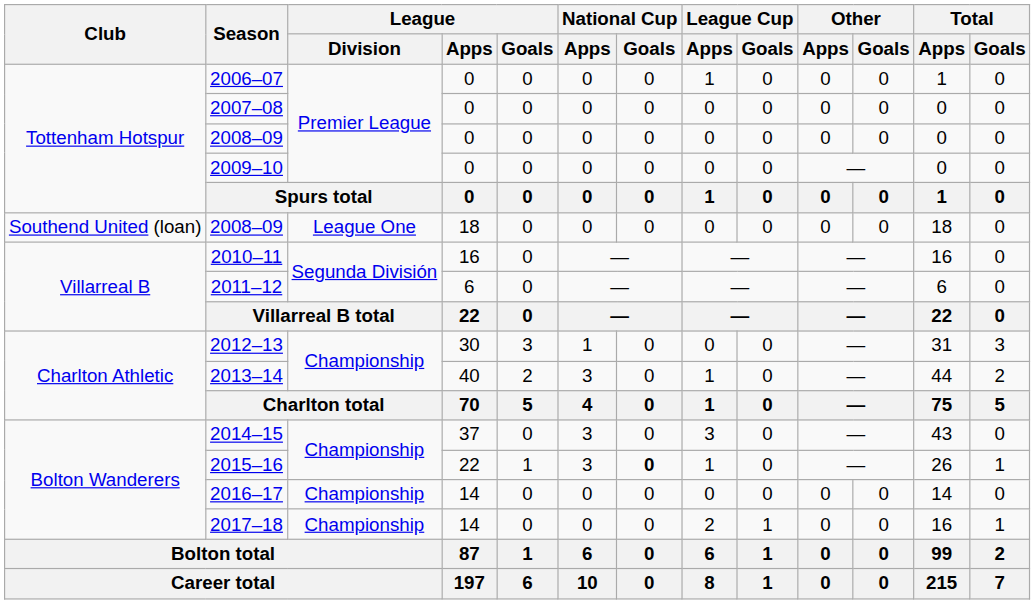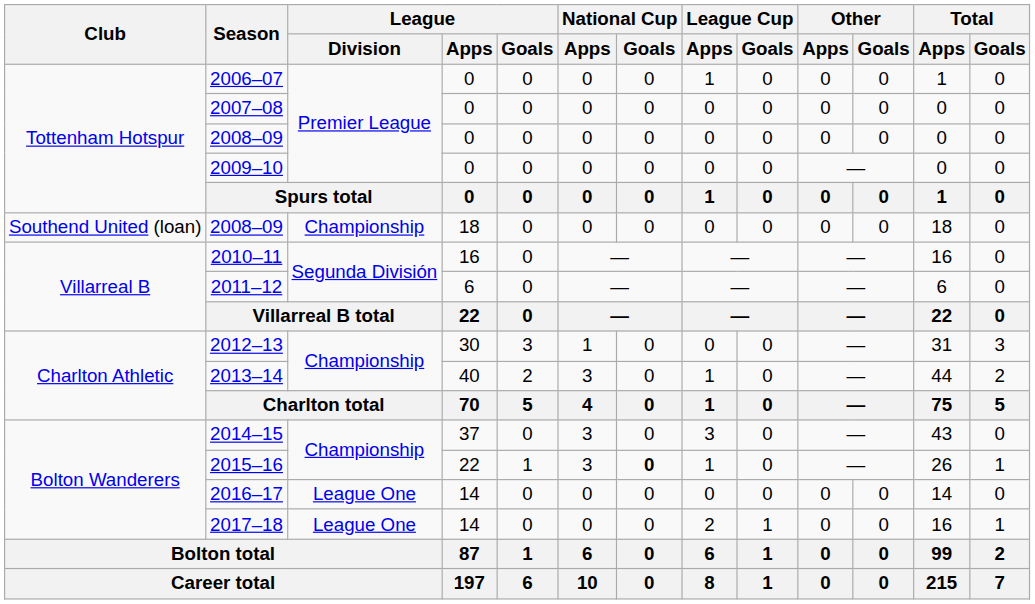2008–09 / 18 | League / Division: League One -> Championship
2016–17 | League / Division: Championship -> League One
2017–18 | League / Division: Championship -> League One
